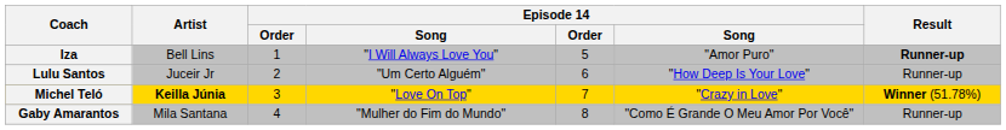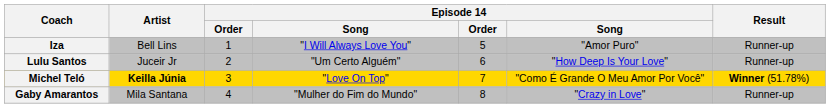Iza | Result: bold -> normal
Michel Teló | column 6: "Crazy in Love" -> "Como É Grande O Meu Amor Por Você"
Gaby Amarantos | column 6: "Como É Grande O Meu Amor Por Você" -> "Crazy in Love"
